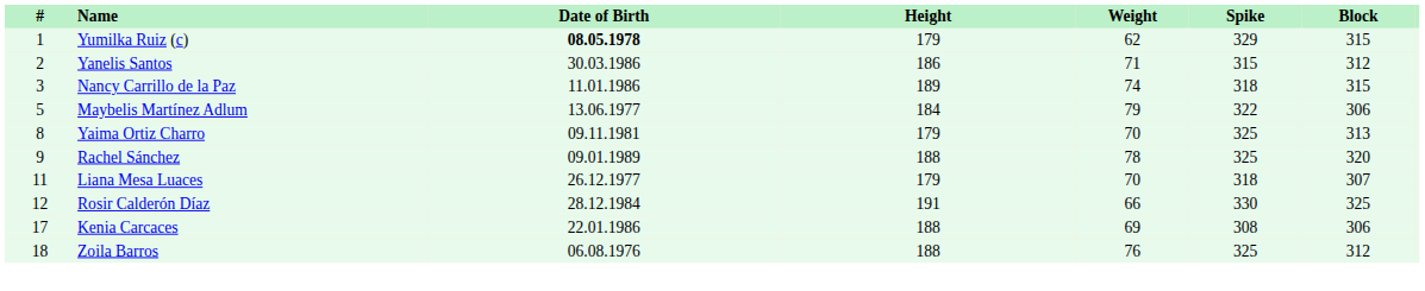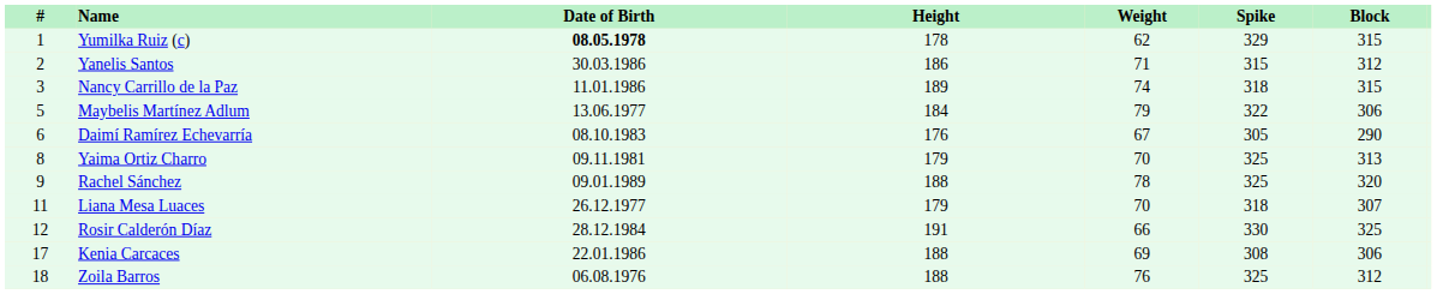Yumilka Ruiz (c) | Height: 179 -> 178
+ row: 6 | Daimí Ramírez Echevarría | 08.10.1983 | 176 | 67 | 305 | 290
